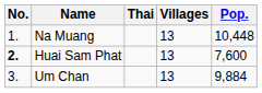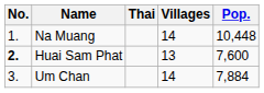Na Muang | Villages: 13 -> 14
Um Chan | Villages: 13 -> 14
Um Chan | Pop.: 9,884 -> 7,884
